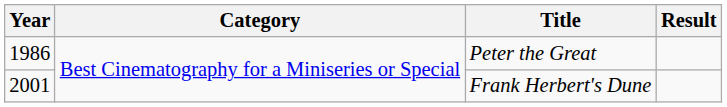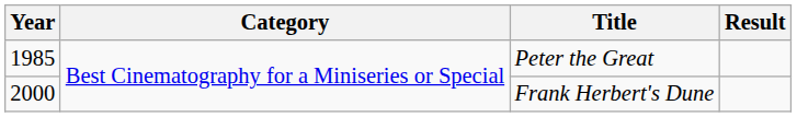Peter the Great | Year: 1986 -> 1985
Frank Herbert's Dune | Year: 2001 -> 2000
